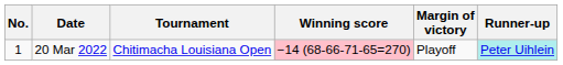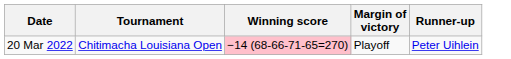- column: No. | 1
20 Mar 2022 | Runner-up: paleturquoise background -> no background
